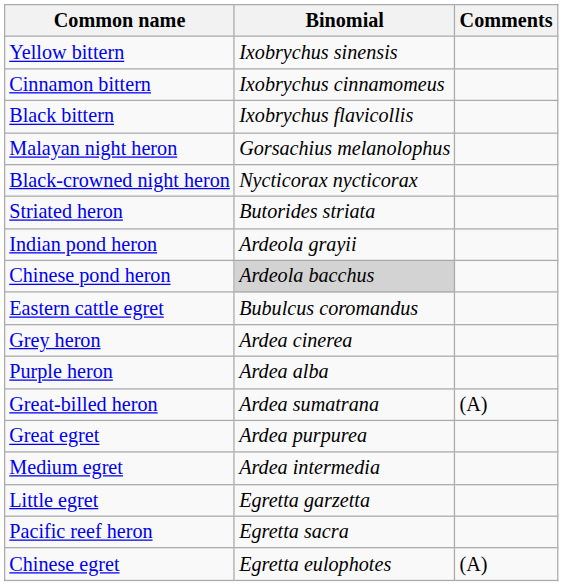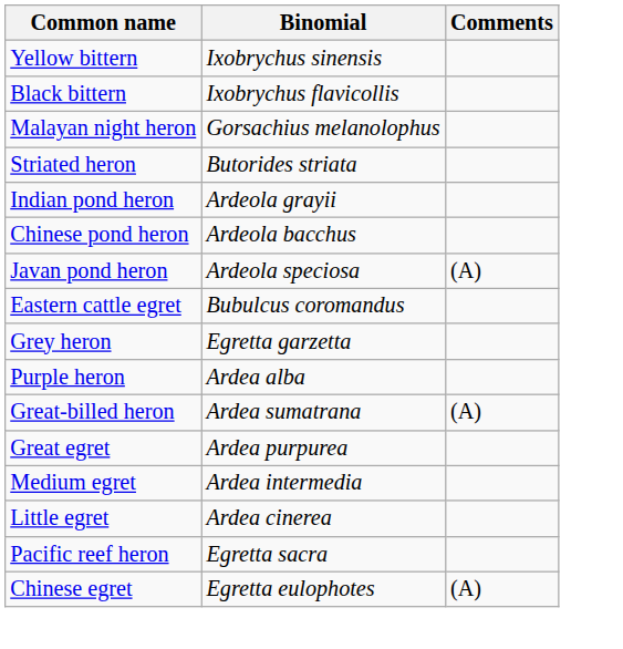- row: Cinnamon bittern | Ixobrychus cinnamomeus
- row: Black-crowned night heron | Nycticorax nycticorax
Chinese pond heron | Binomial: lightgrey background -> no background
+ row: Javan pond heron | Ardeola speciosa | (A)
Grey heron | Binomial: Ardea cinerea -> Egretta garzetta
Little egret | Binomial: Egretta garzetta -> Ardea cinerea
